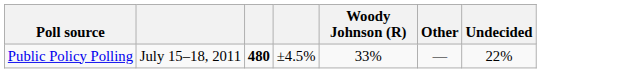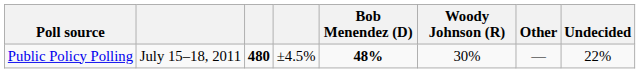+ column: Bob Menendez (D) | 48%
Public Policy Polling | Woody Johnson (R): 33% -> 30%
